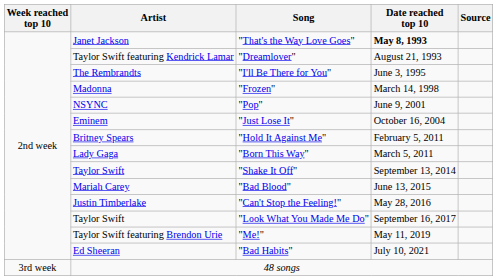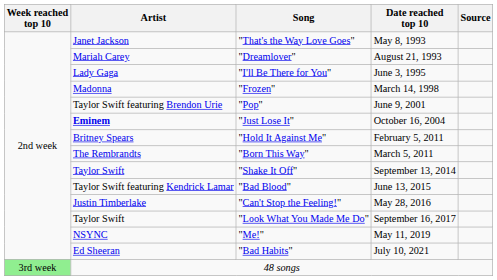"That's the Way Love Goes" | Date reached top 10: bold -> normal
"Dreamlover" | Artist: Taylor Swift featuring Kendrick Lamar -> Mariah Carey
"I'll Be There for You" | Artist: The Rembrandts -> Lady Gaga
"Pop" | Artist: NSYNC -> Taylor Swift featuring Brendon Urie
"Just Lose It" | Artist: normal -> bold
"Born This Way" | Artist: Lady Gaga -> The Rembrandts
"Bad Blood" | Artist: Mariah Carey -> Taylor Swift featuring Kendrick Lamar
"Me!" | Artist: Taylor Swift featuring Brendon Urie -> NSYNC
48 songs | Week reached top 10: no background -> lightgreen background
